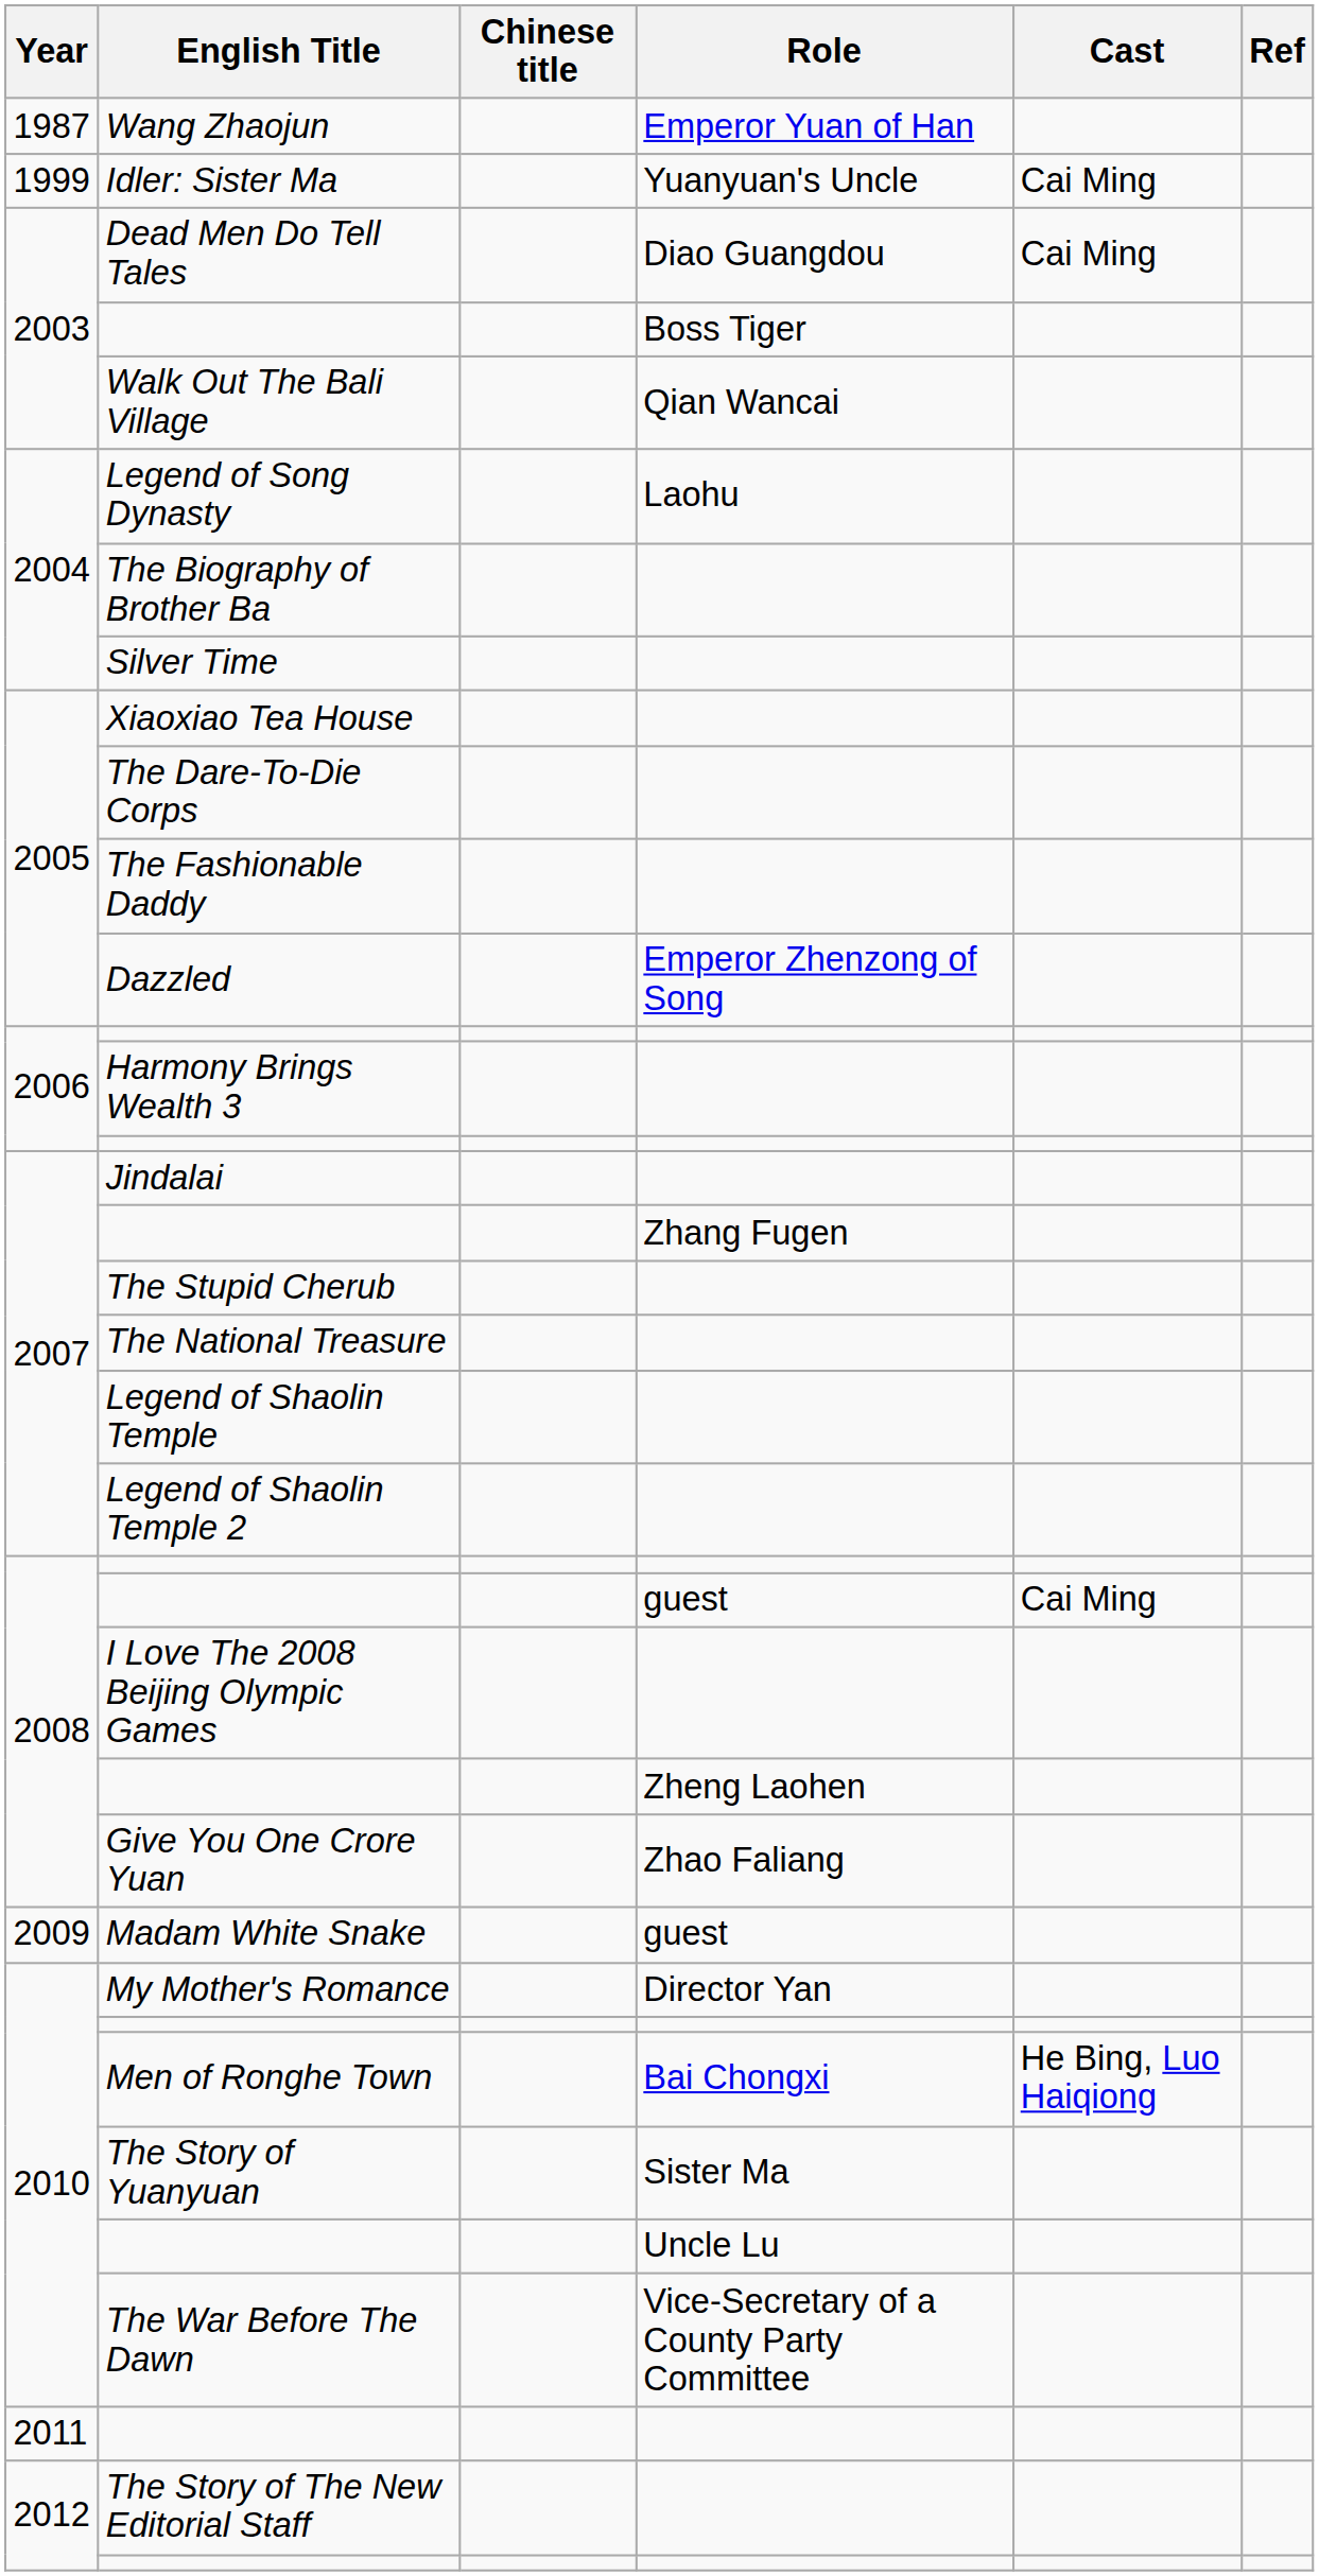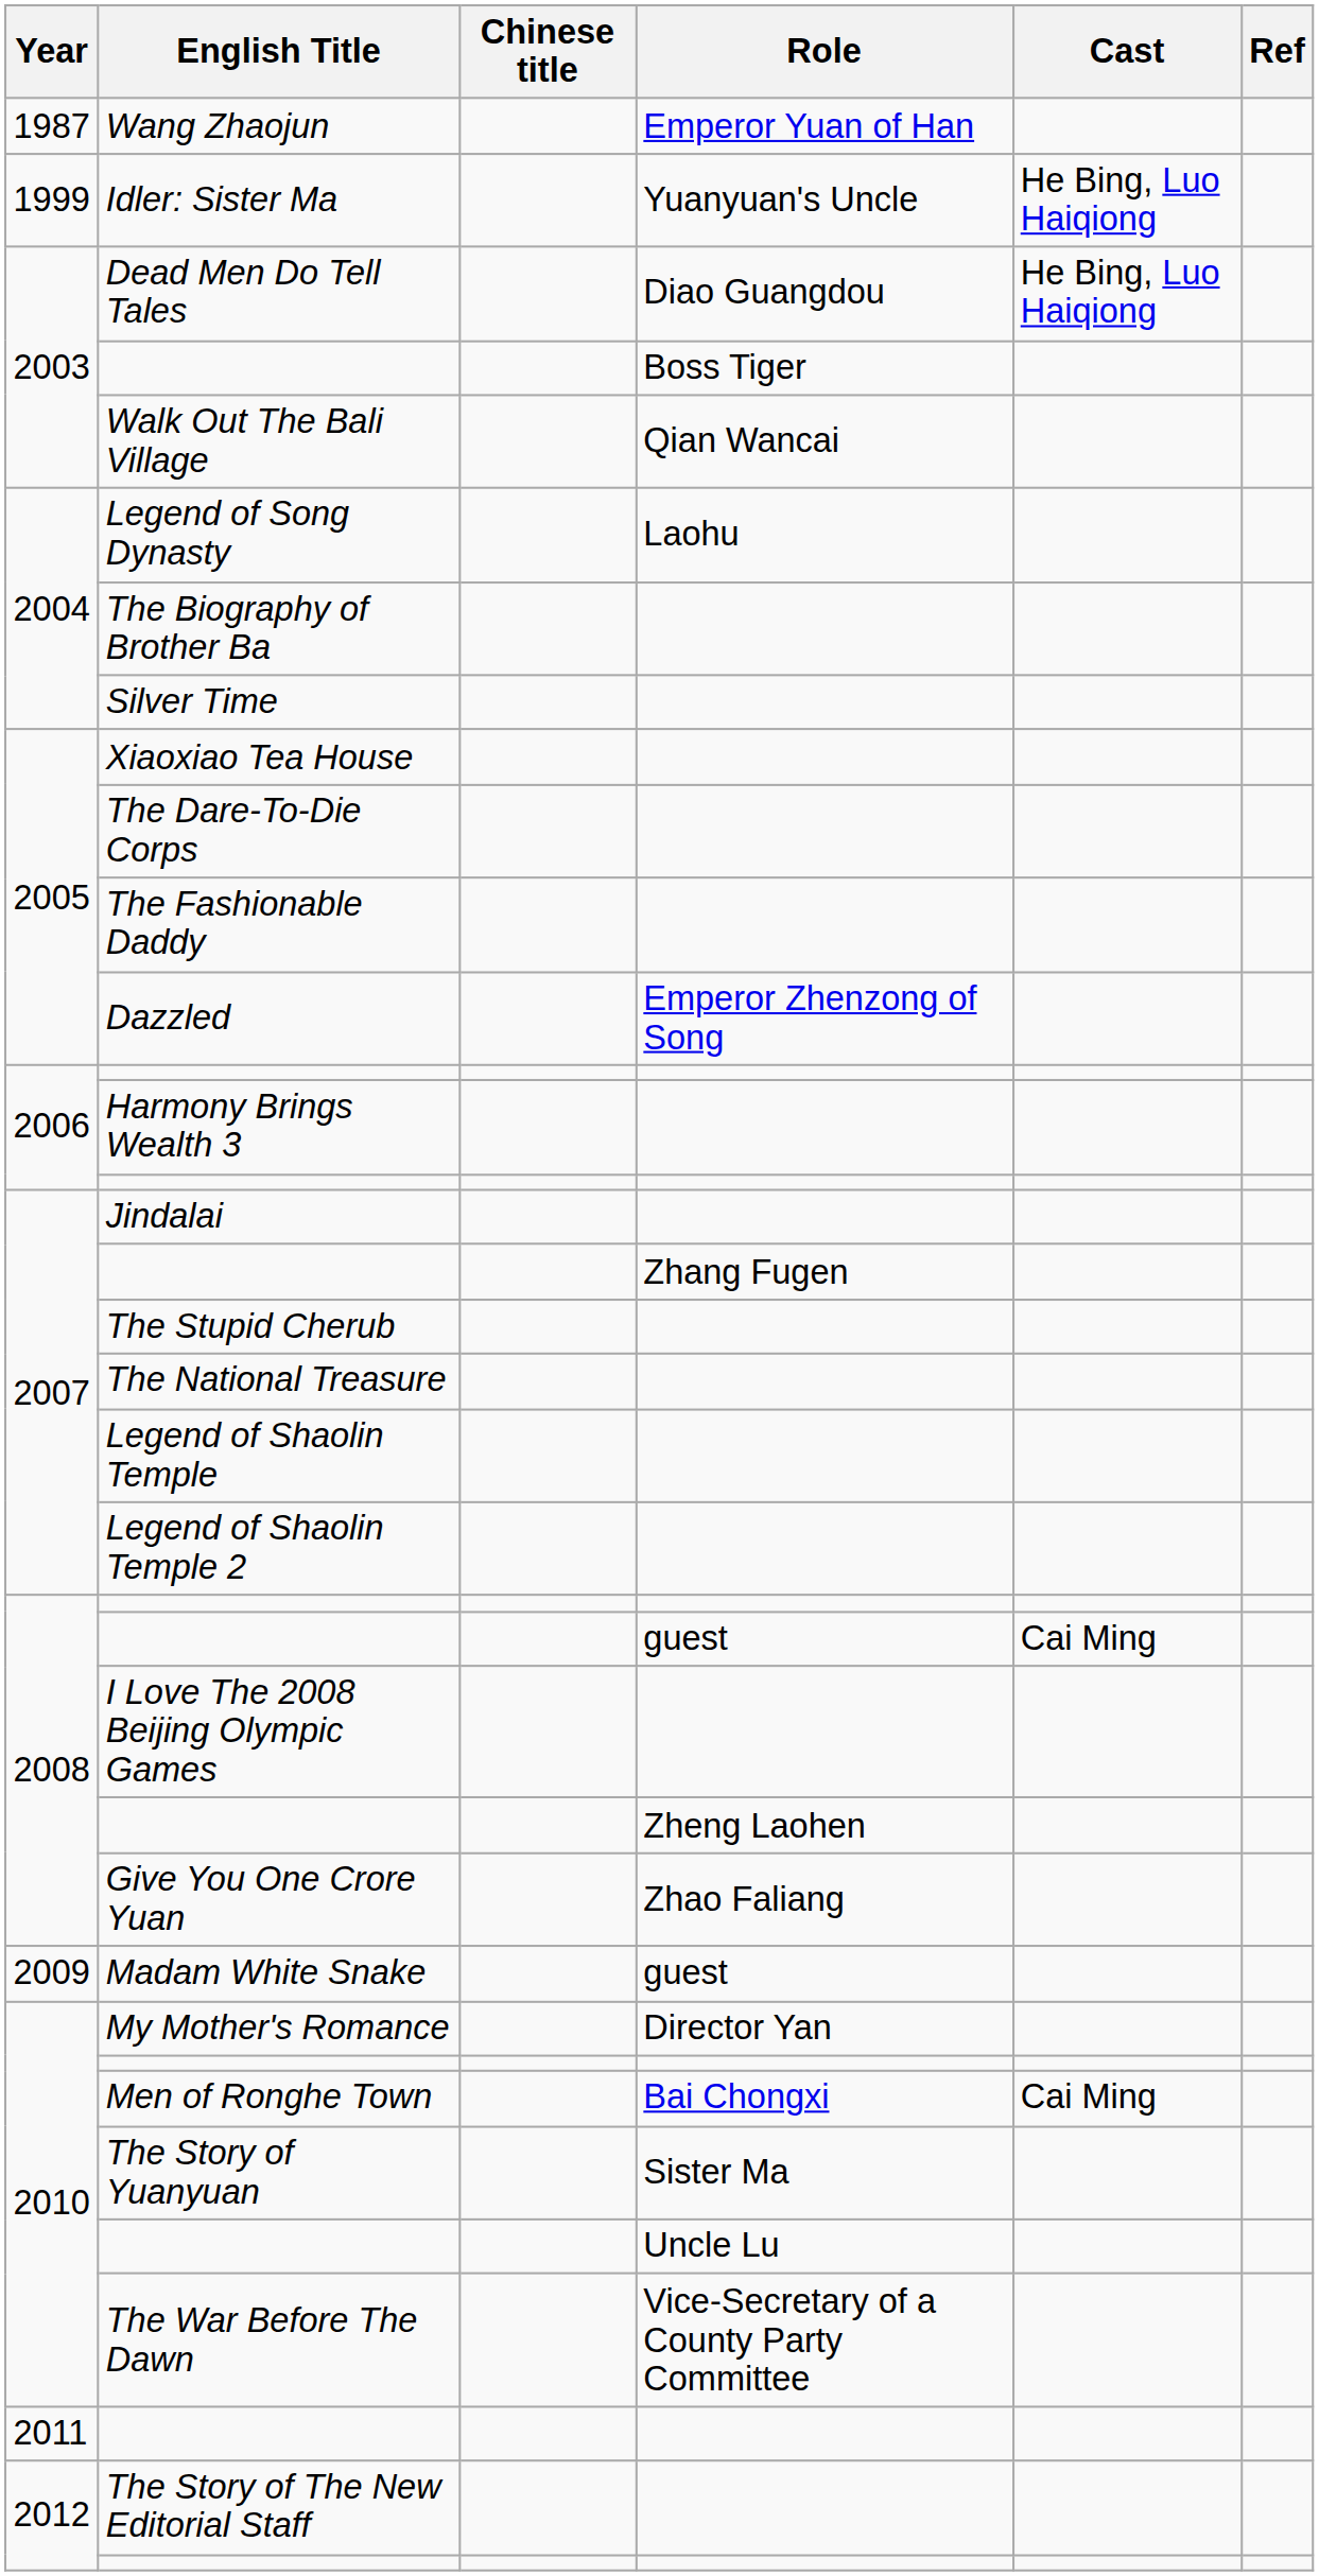Idler: Sister Ma | Cast: Cai Ming -> He Bing, Luo Haiqiong
Dead Men Do Tell Tales | Cast: Cai Ming -> He Bing, Luo Haiqiong
Men of Ronghe Town | Cast: He Bing, Luo Haiqiong -> Cai Ming
